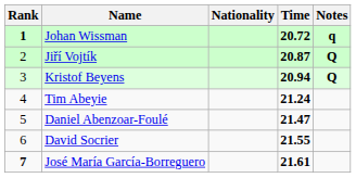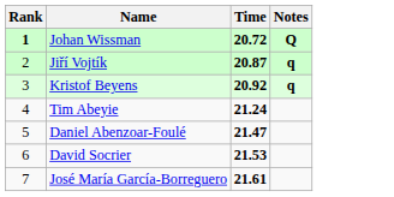- column: Nationality
Johan Wissman | Notes: q -> Q
Jiří Vojtík | Notes: Q -> q
Kristof Beyens | Time: 20.94 -> 20.92
Kristof Beyens | Notes: Q -> q
David Socrier | Time: 21.55 -> 21.53
José María García-Borreguero | Rank: bold -> normal
